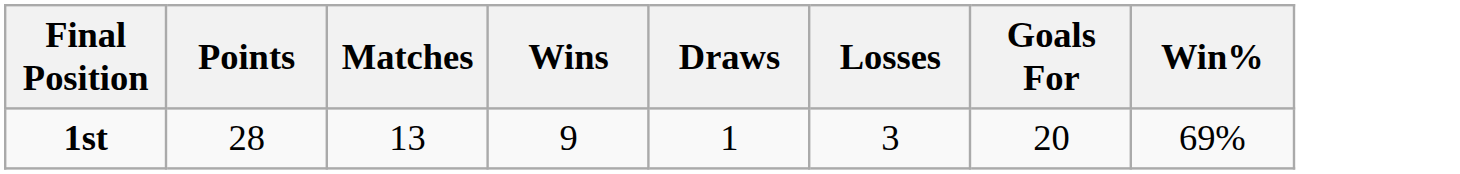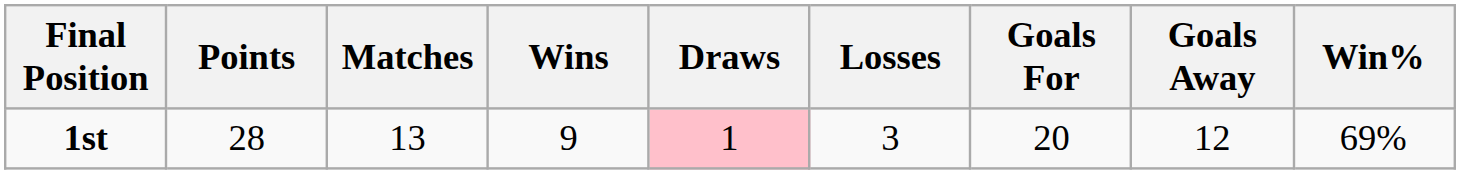+ column: Goals Away | 12
1st | Draws: no background -> pink background
